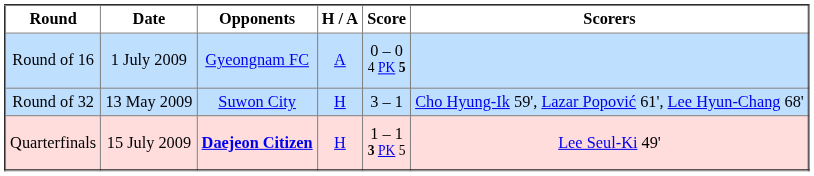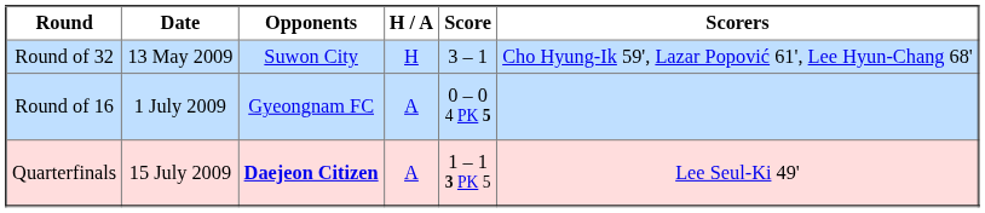rows swapped: Round of 32 <-> Round of 16
Quarterfinals | H / A: H -> A
